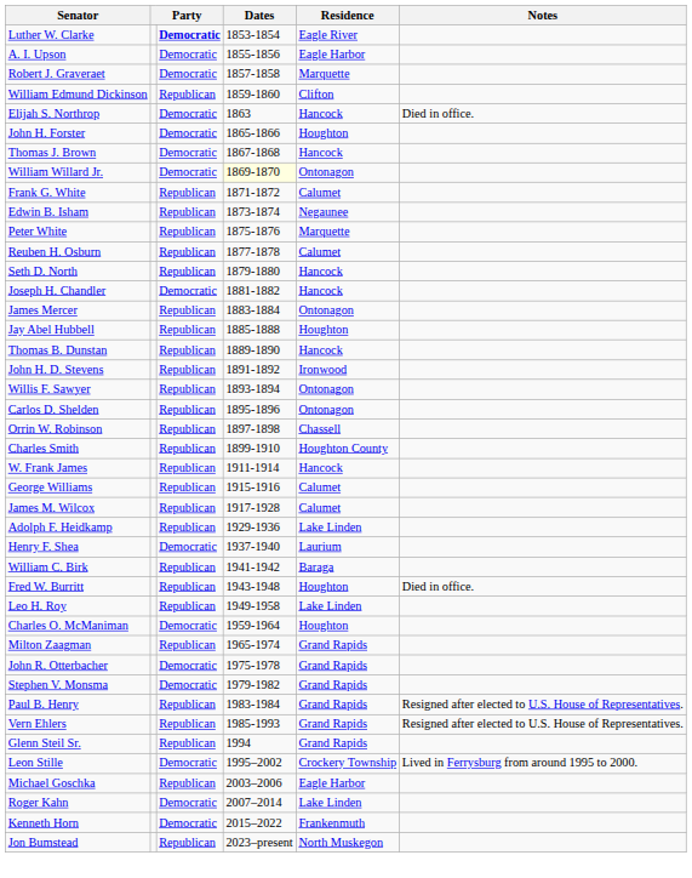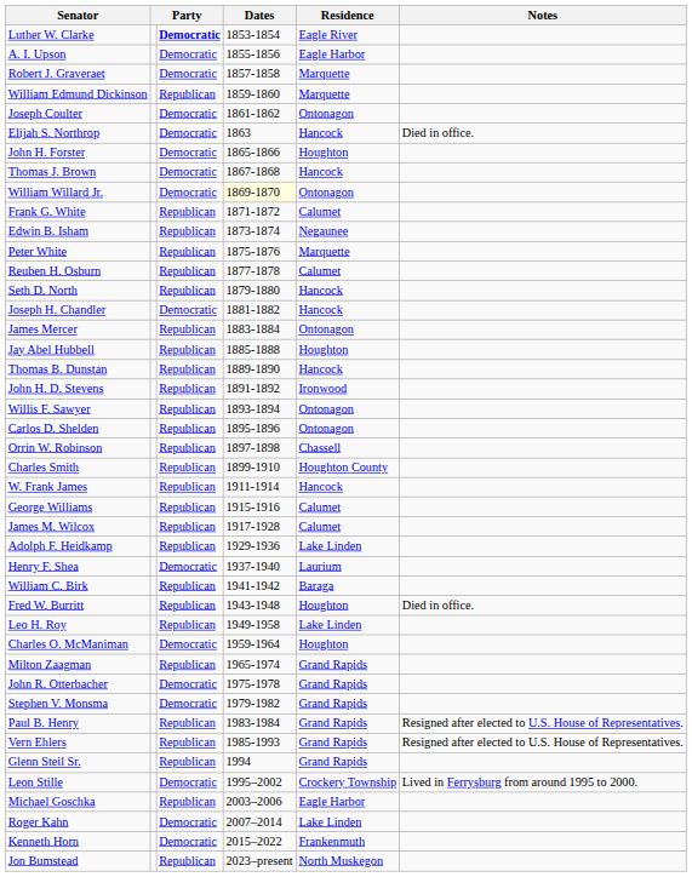William Edmund Dickinson | Residence: Clifton -> Marquette
+ row: Joseph Coulter | Democratic | 1861-1862 | Ontonagon
